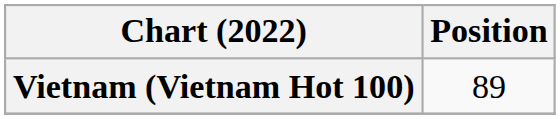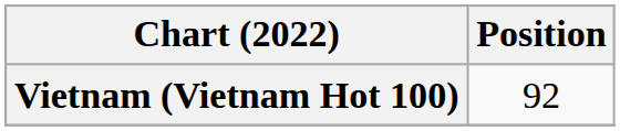Vietnam (Vietnam Hot 100) | Position: 89 -> 92
